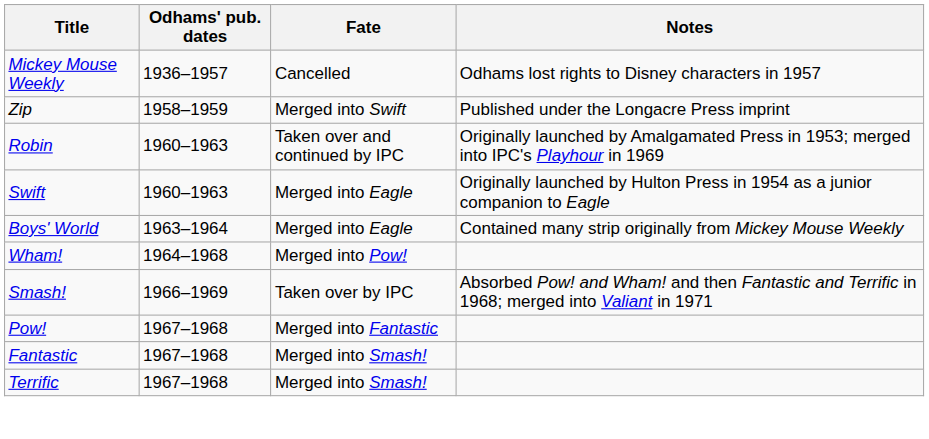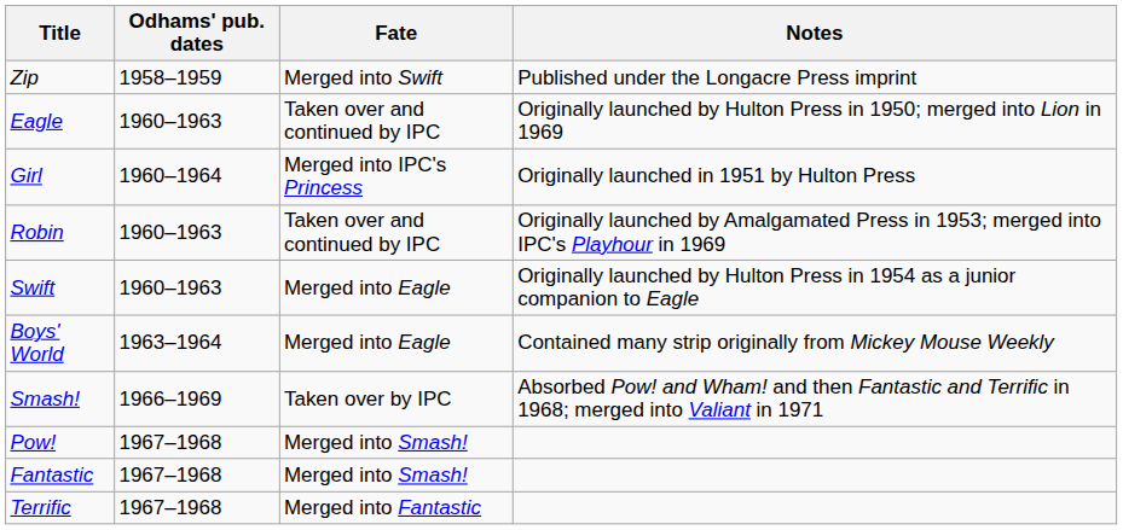- row: Mickey Mouse Weekly | 1936–1957 | Cancelled | Odhams lost rights to Disney characters in 1957
+ row: Eagle | 1960–1963 | Taken over and continued by IPC | Originally launched by Hulton Press in 1950; merged into Lion in 1969
+ row: Girl | 1960–1964 | Merged into IPC's Princess | Originally launched in 1951 by Hulton Press
- row: Wham! | 1964–1968 | Merged into Pow!
Pow! | Fate: Merged into Fantastic -> Merged into Smash!
Terrific | Fate: Merged into Smash! -> Merged into Fantastic
